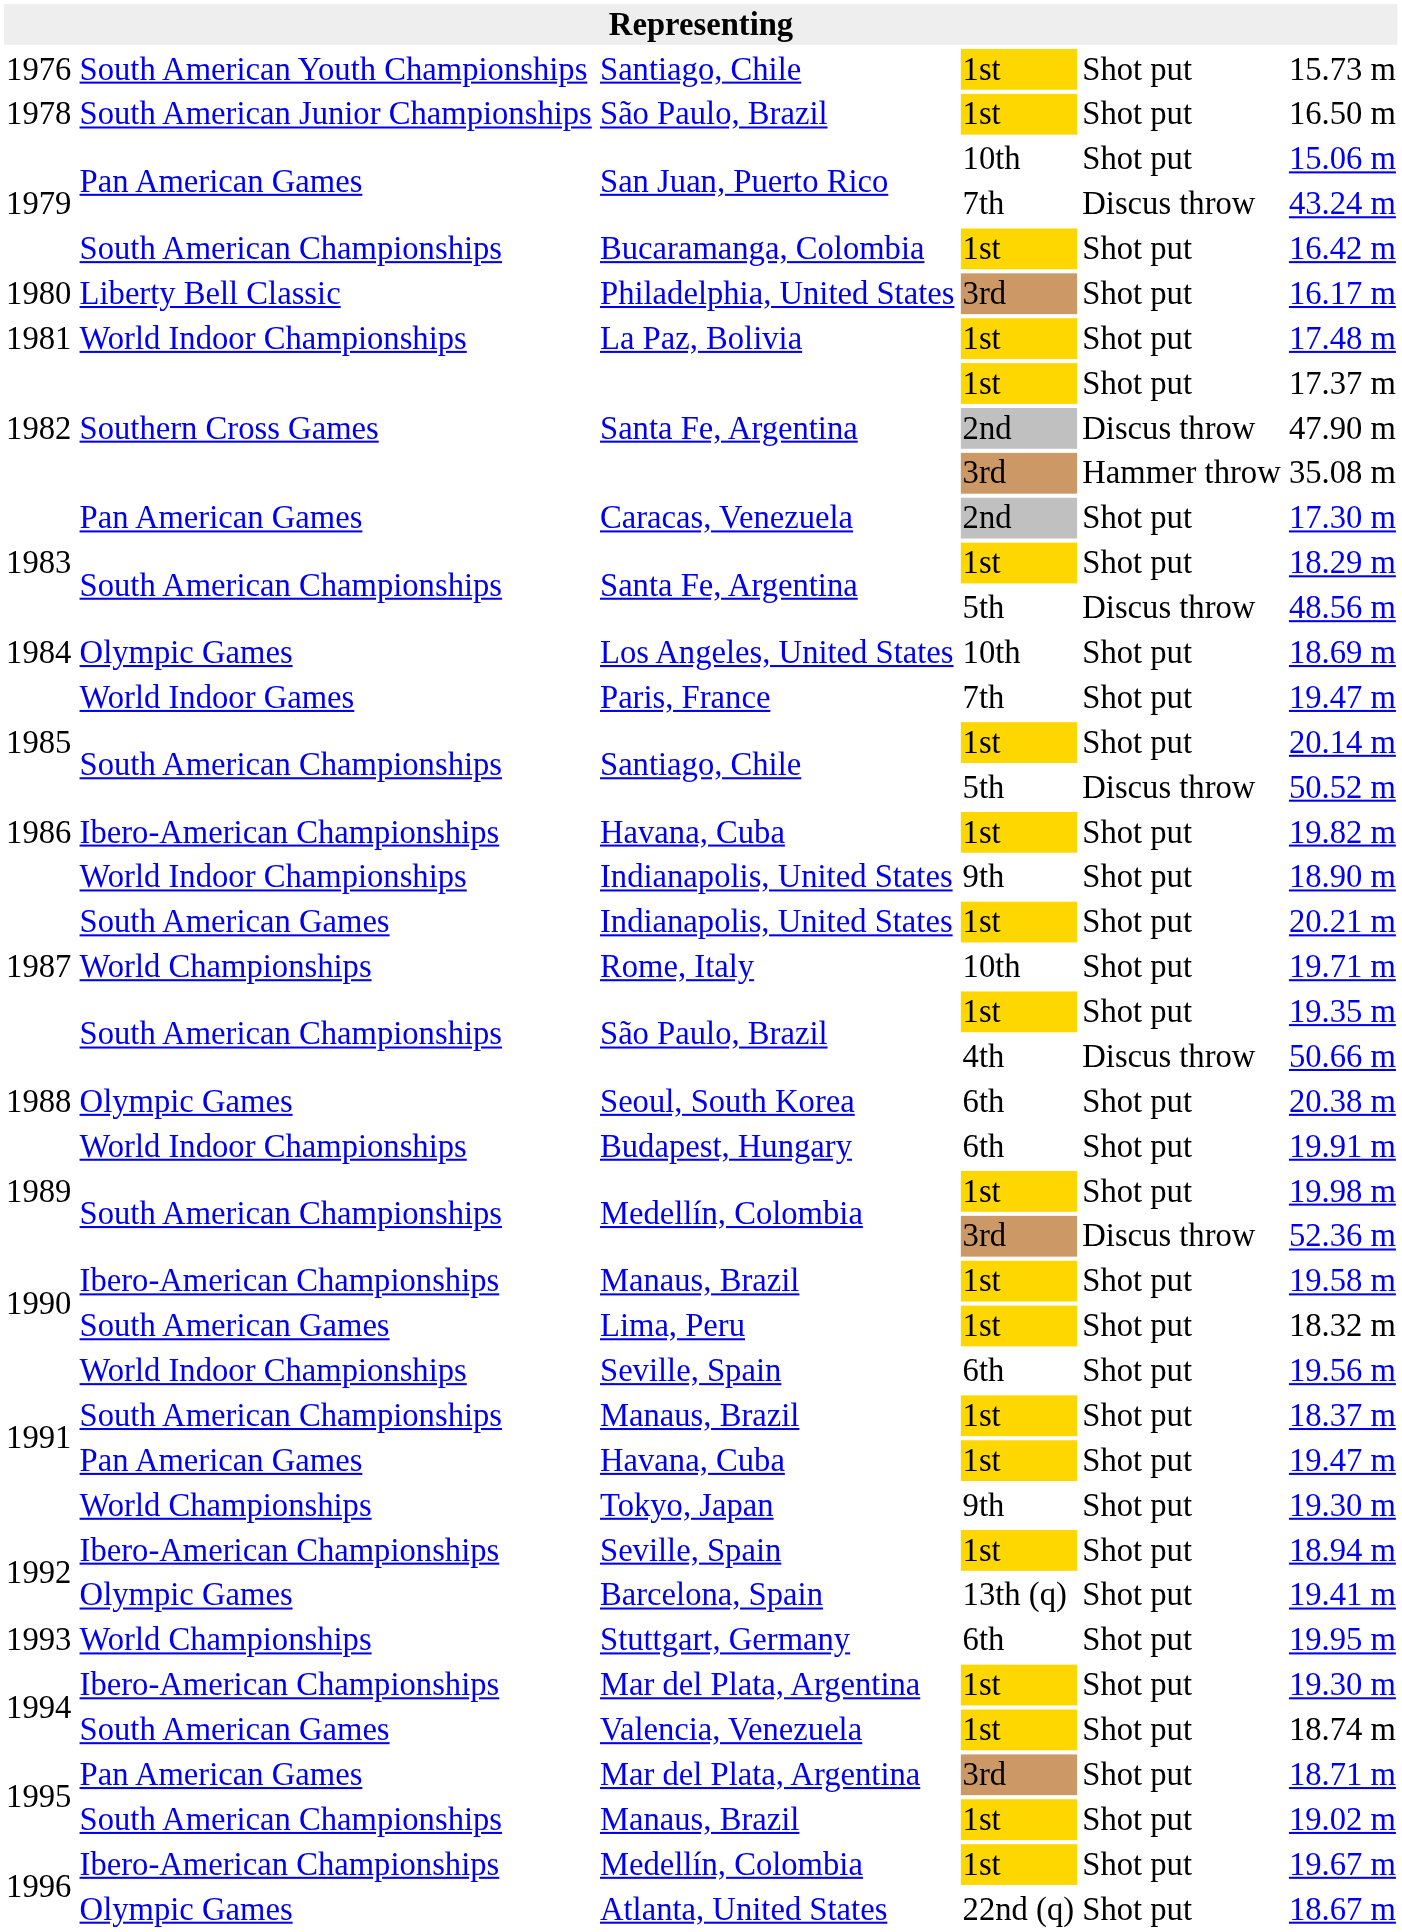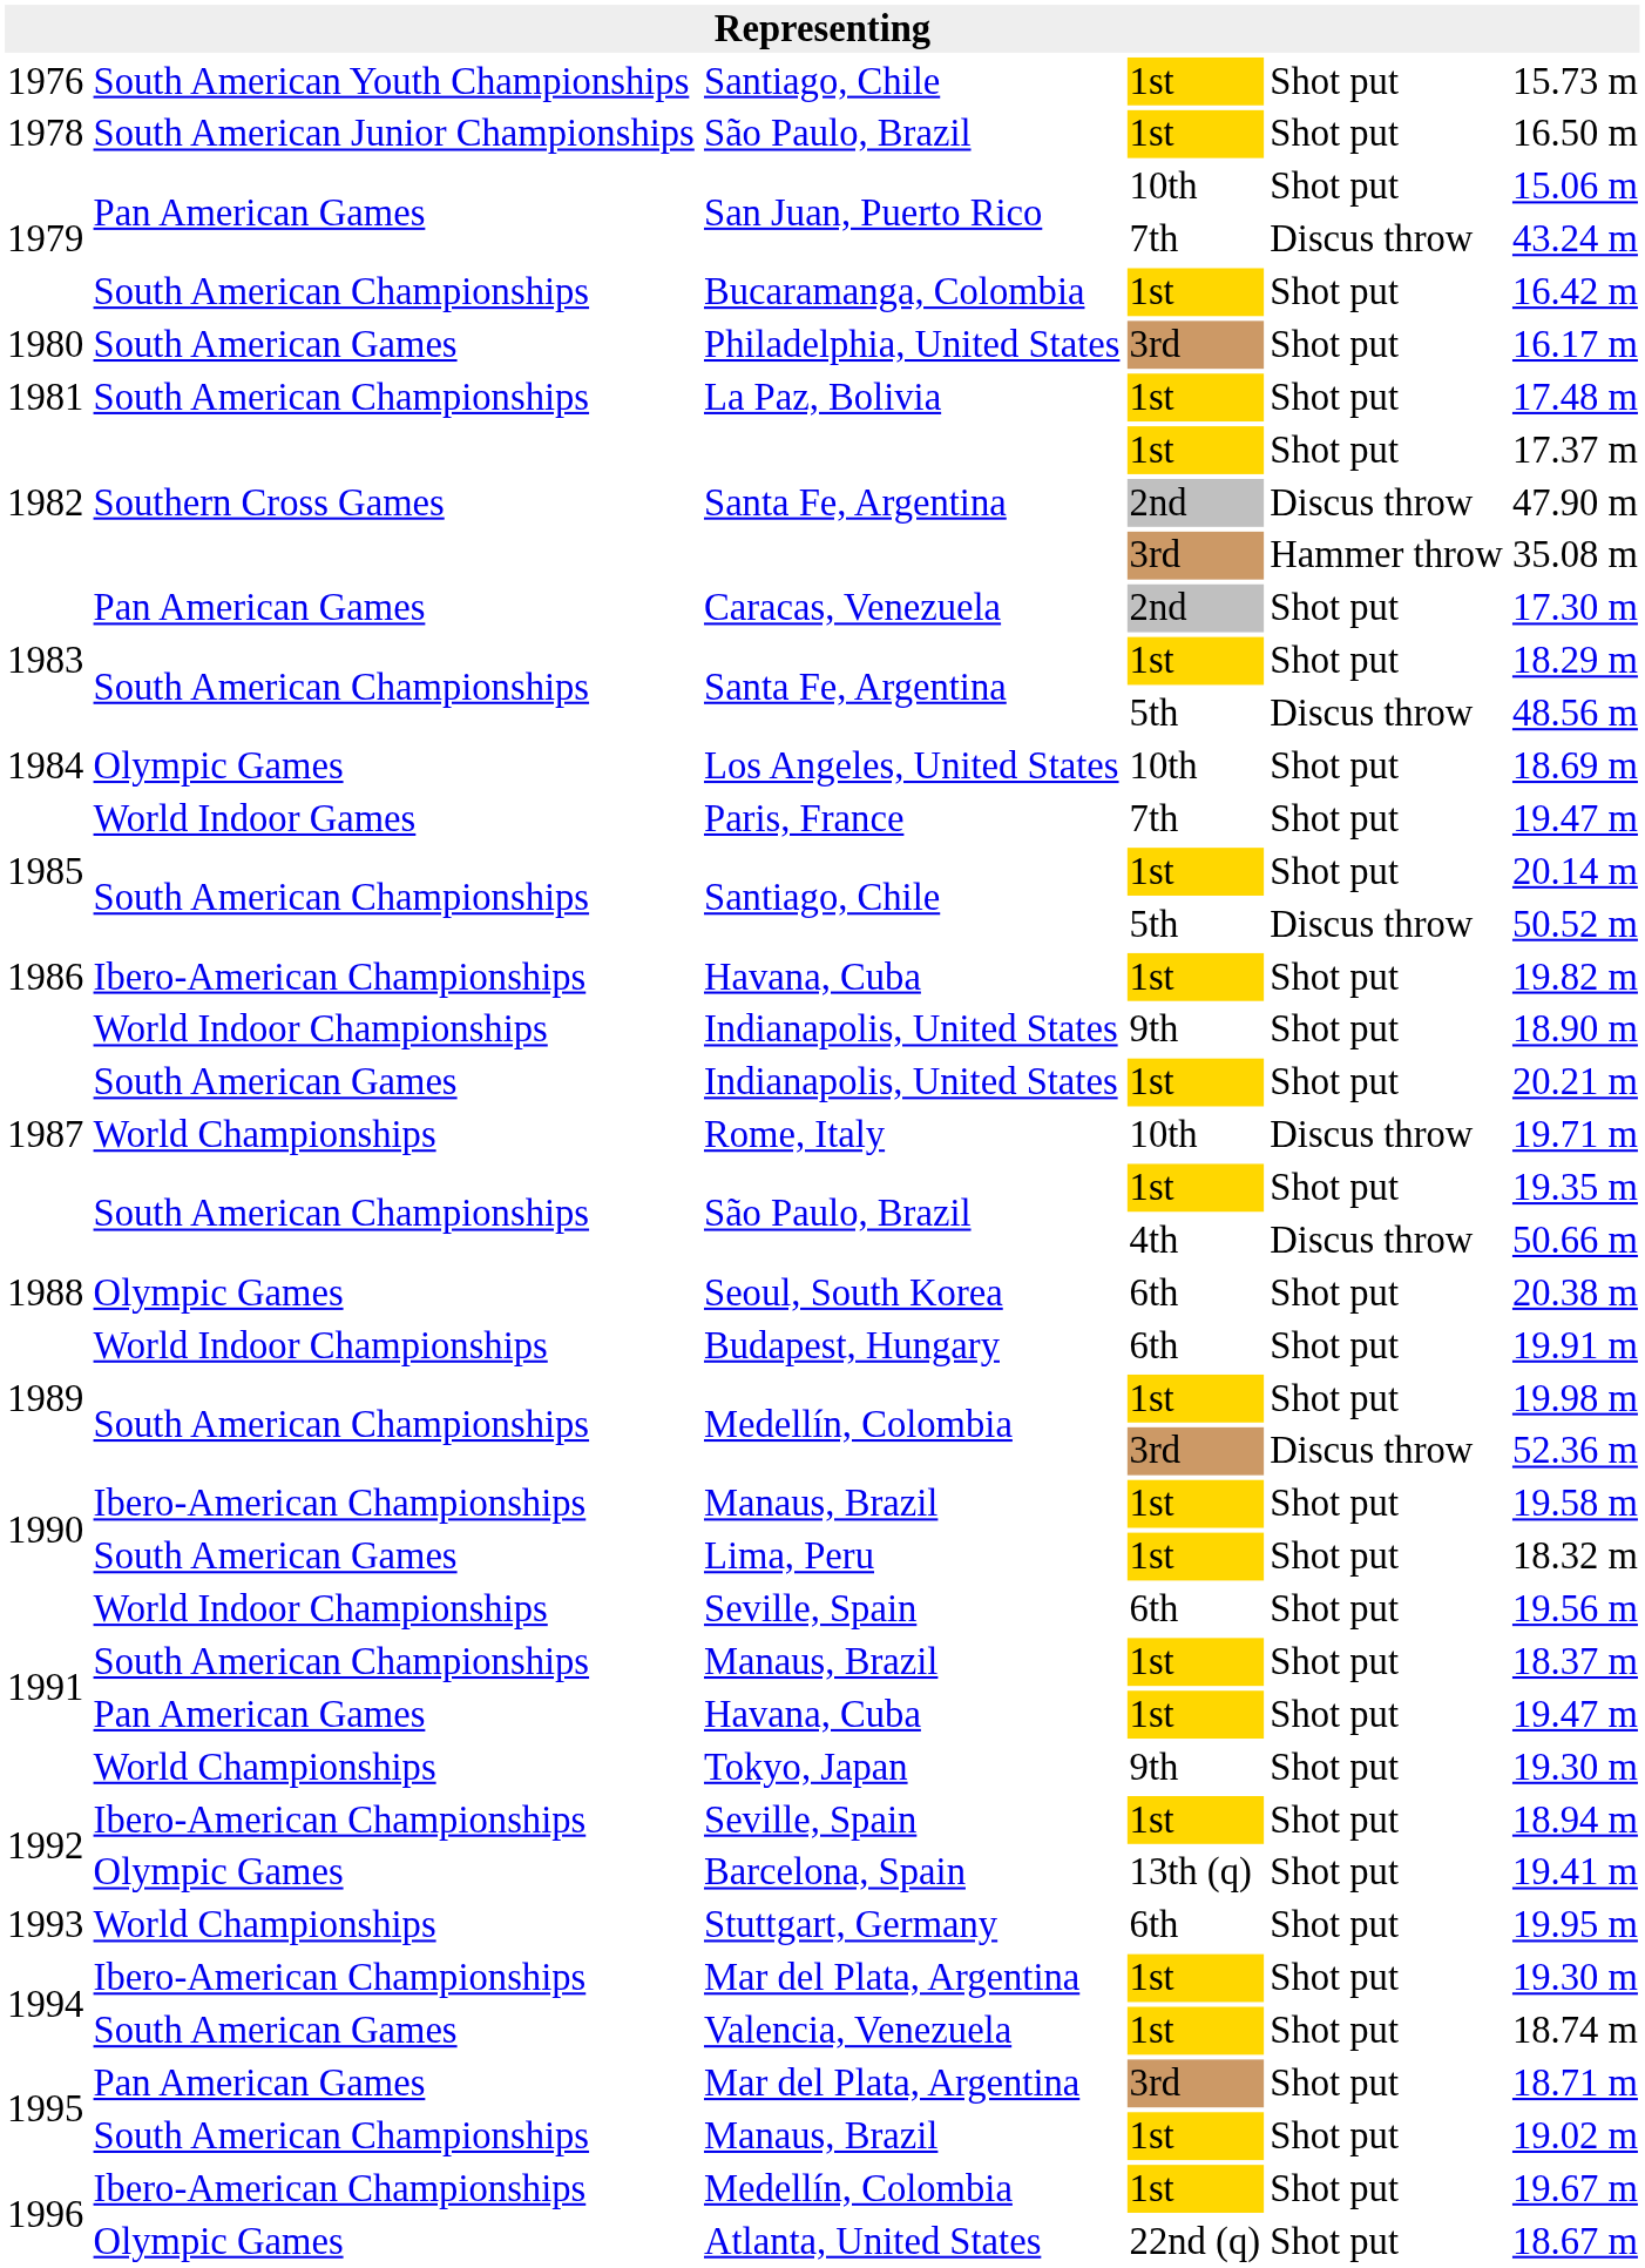Philadelphia, United States | column 2: Liberty Bell Classic -> South American Games
La Paz, Bolivia | column 2: World Indoor Championships -> South American Championships
Rome, Italy | column 5: Shot put -> Discus throw
